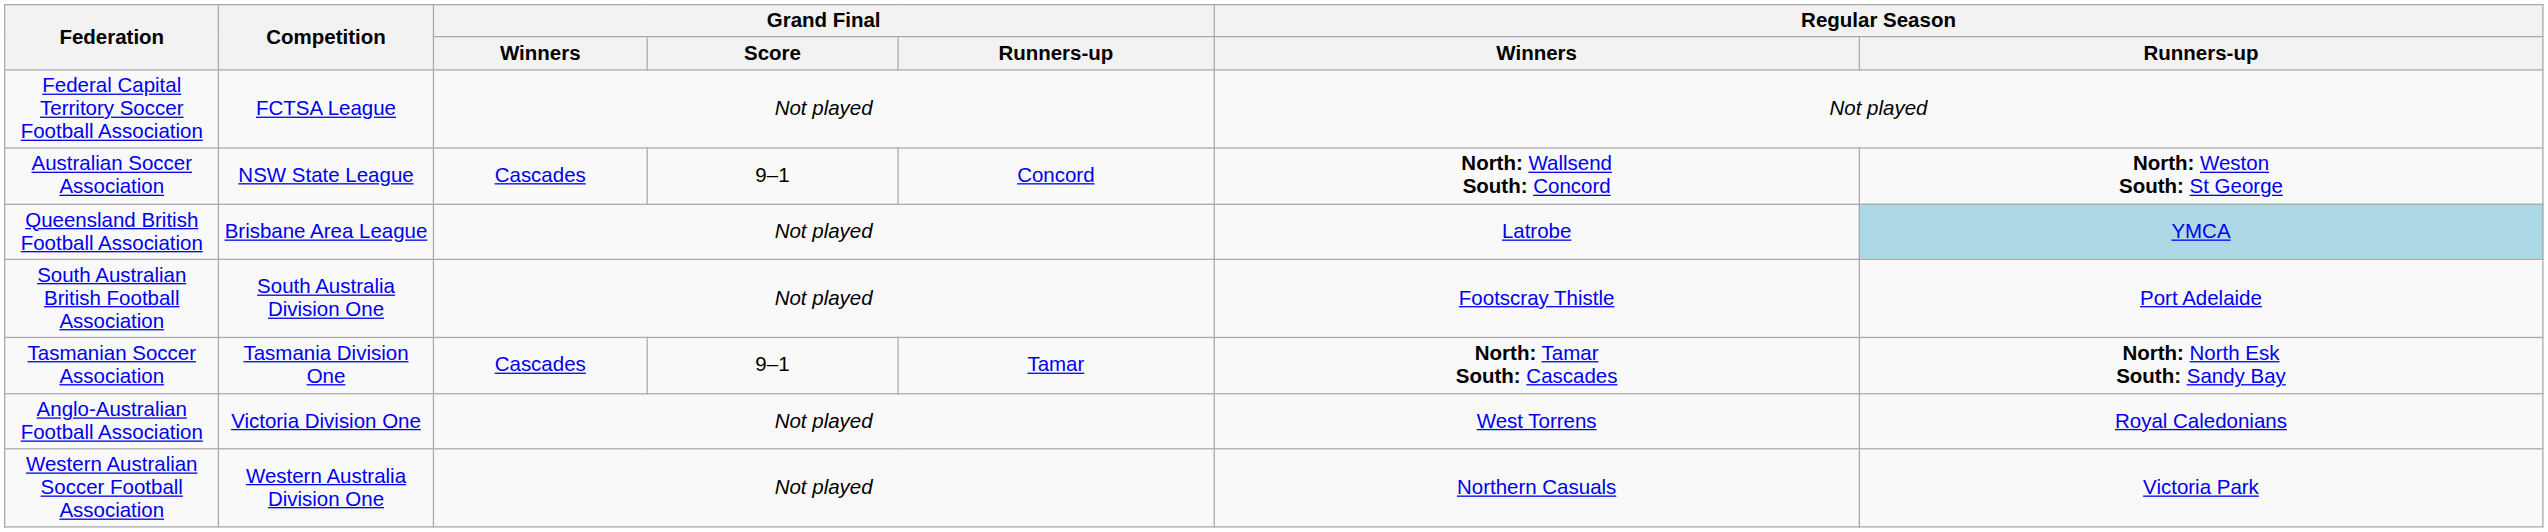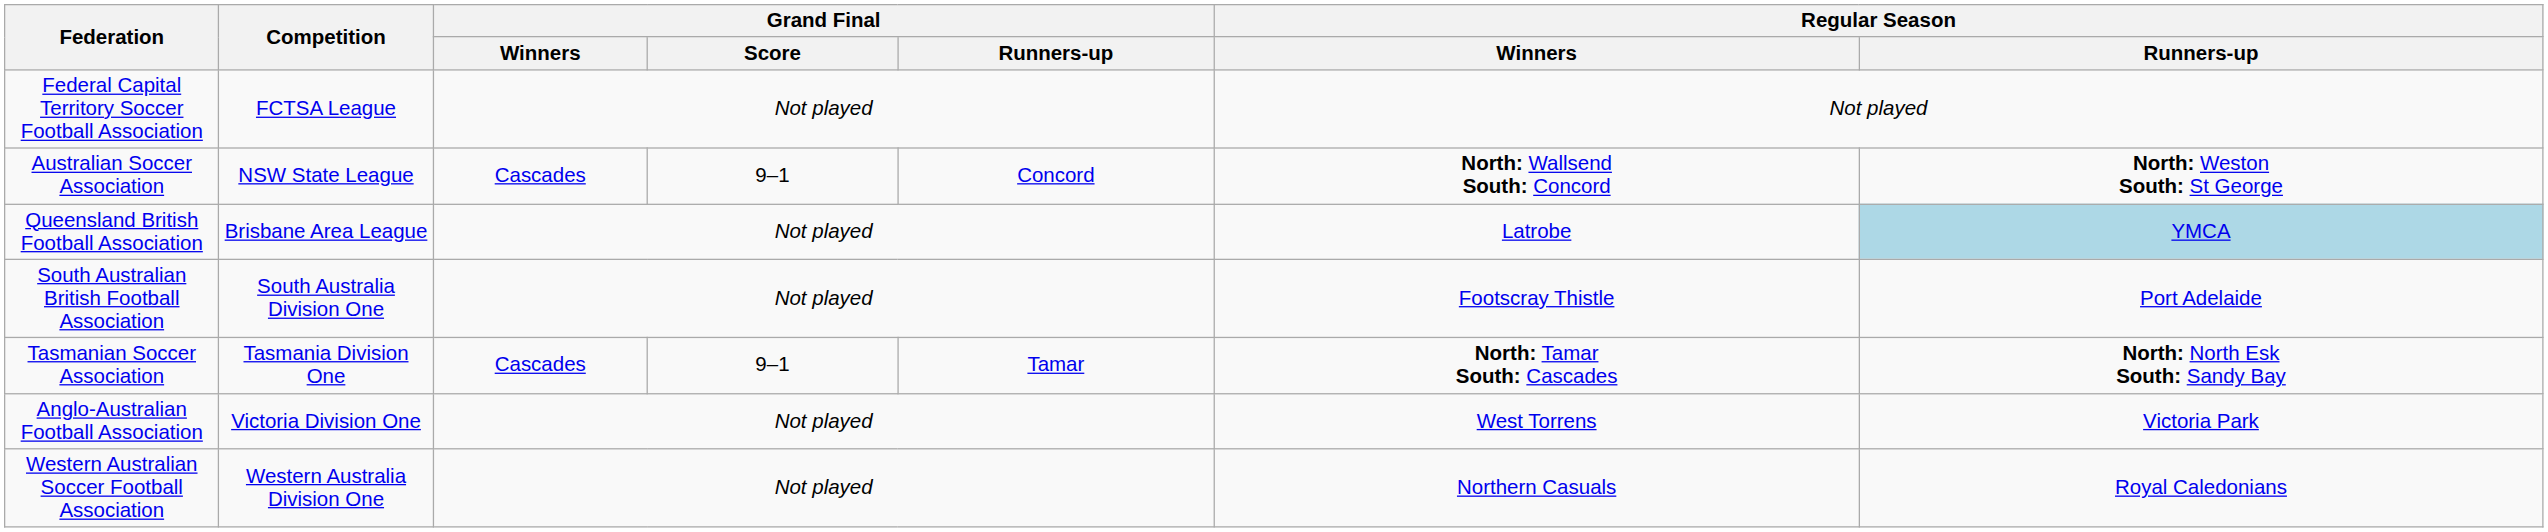Anglo-Australian Football Association | Regular Season / Runners-up: Royal Caledonians -> Victoria Park
Western Australian Soccer Football Association | Regular Season / Runners-up: Victoria Park -> Royal Caledonians
